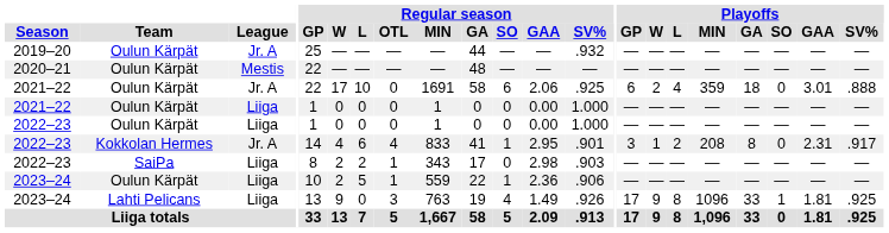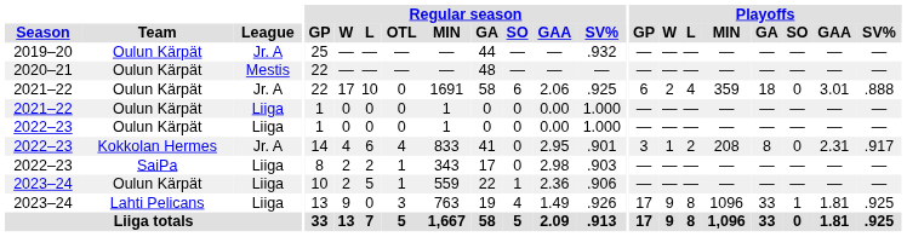2022–23 / Kokkolan Hermes | Regular season / SO: 1 -> 0
